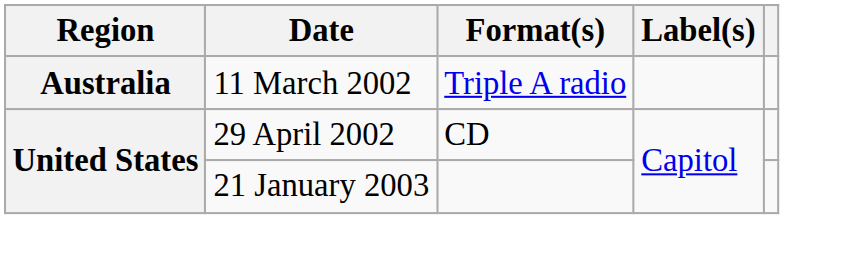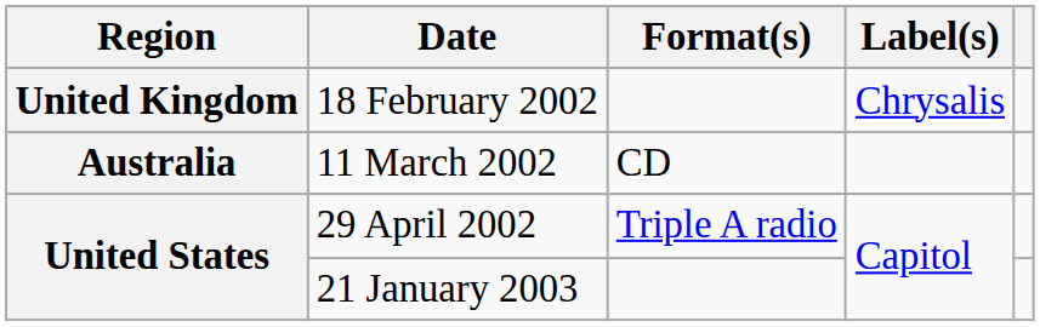+ row: United Kingdom | 18 February 2002 | Chrysalis
11 March 2002 | Format(s): Triple A radio -> CD
29 April 2002 | Format(s): CD -> Triple A radio
